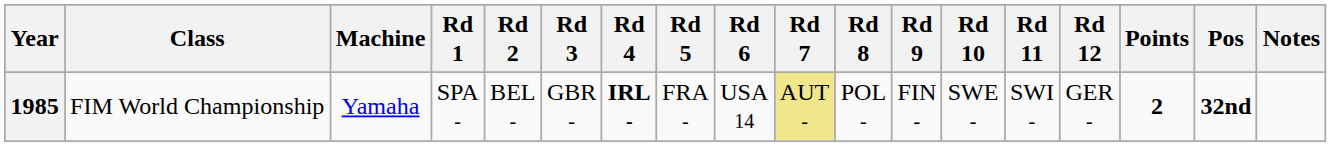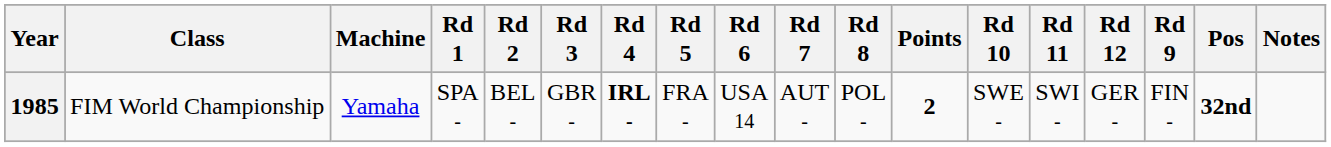columns swapped: Rd 9 <-> Points
1985 | Rd 7: khaki background -> no background
